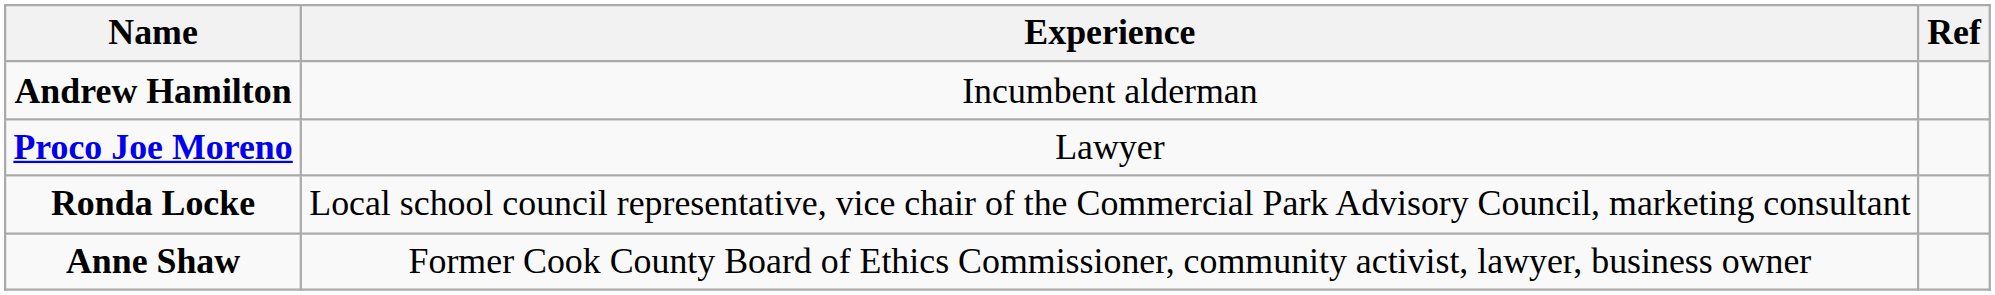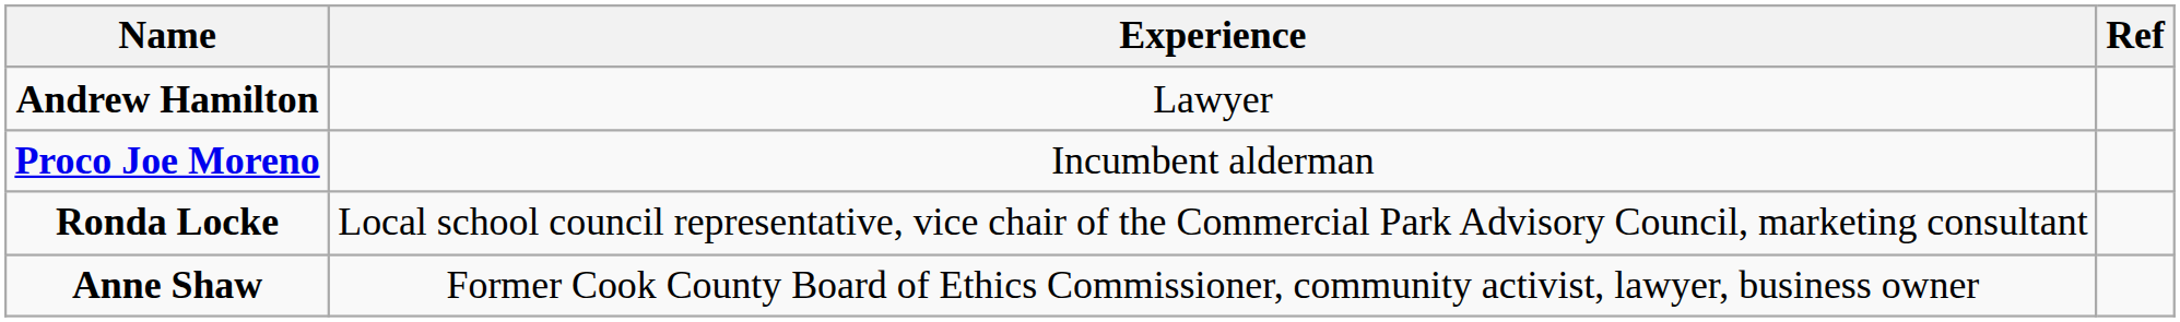Andrew Hamilton | Experience: Incumbent alderman -> Lawyer
Proco Joe Moreno | Experience: Lawyer -> Incumbent alderman
